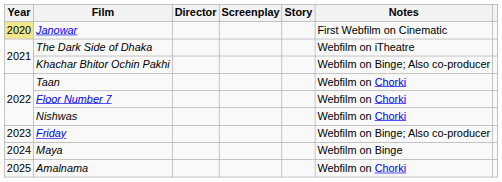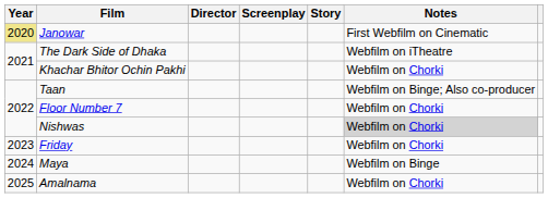Khachar Bhitor Ochin Pakhi | Notes: Webfilm on Binge; Also co-producer -> Webfilm on Chorki
Taan | Notes: Webfilm on Chorki -> Webfilm on Binge; Also co-producer
Nishwas | Notes: no background -> lightgrey background
Friday | Notes: Webfilm on Binge; Also co-producer -> Webfilm on Chorki
